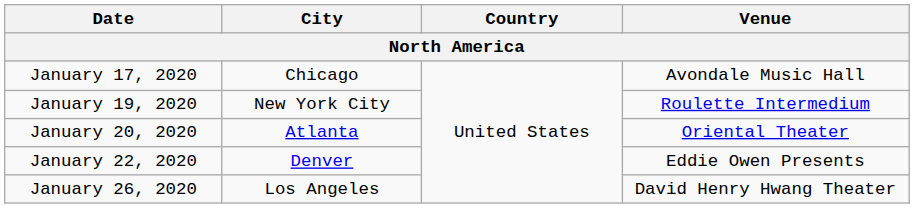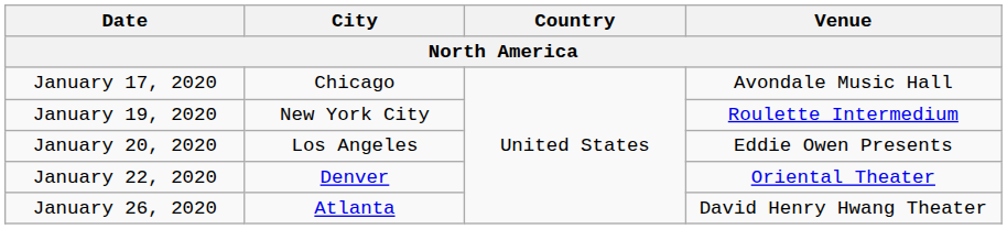January 20, 2020 | City: Atlanta -> Los Angeles
January 20, 2020 | Venue: Oriental Theater -> Eddie Owen Presents
January 22, 2020 | Venue: Eddie Owen Presents -> Oriental Theater
January 26, 2020 | City: Los Angeles -> Atlanta
